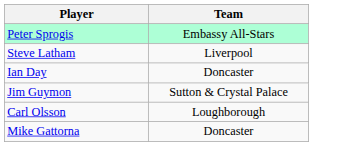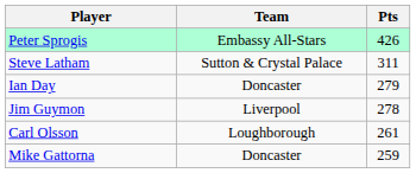+ column: Pts | 426 | 311 | 279 | 278 | 261 | 259
Steve Latham | Team: Liverpool -> Sutton & Crystal Palace
Jim Guymon | Team: Sutton & Crystal Palace -> Liverpool
